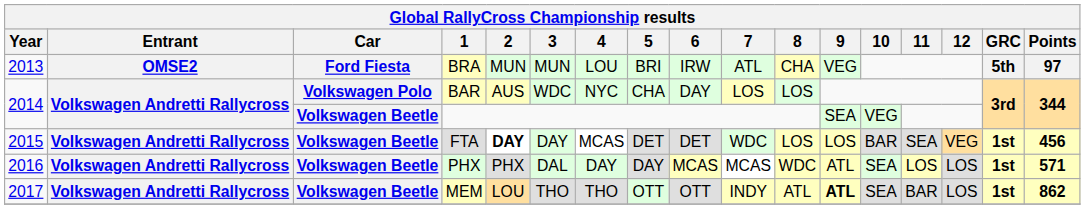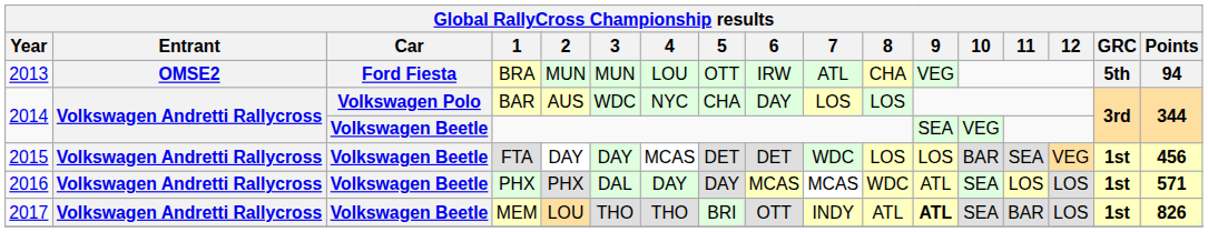BRA | 5: BRI -> OTT
BRA | Points: 97 -> 94
FTA | 2: bold -> normal
MEM | 5: OTT -> BRI
MEM | Points: 862 -> 826
